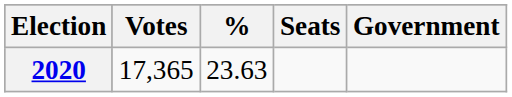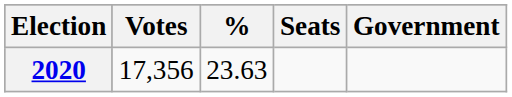2020 | Votes: 17,365 -> 17,356
